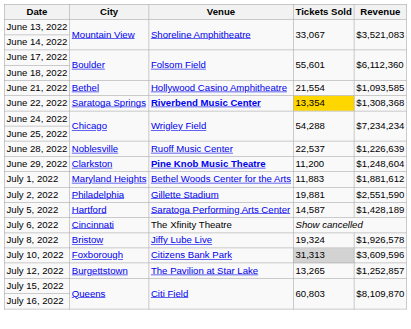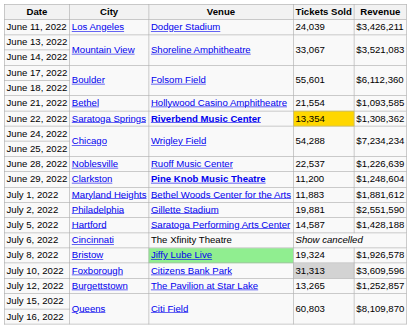+ row: June 11, 2022 | Los Angeles | Dodger Stadium | 24,039 | $3,426,211
June 22, 2022 | Revenue: $1,308,368 -> $1,308,362
July 5, 2022 | Revenue: $1,428,189 -> $1,428,188
July 8, 2022 | Venue: no background -> lightgreen background
